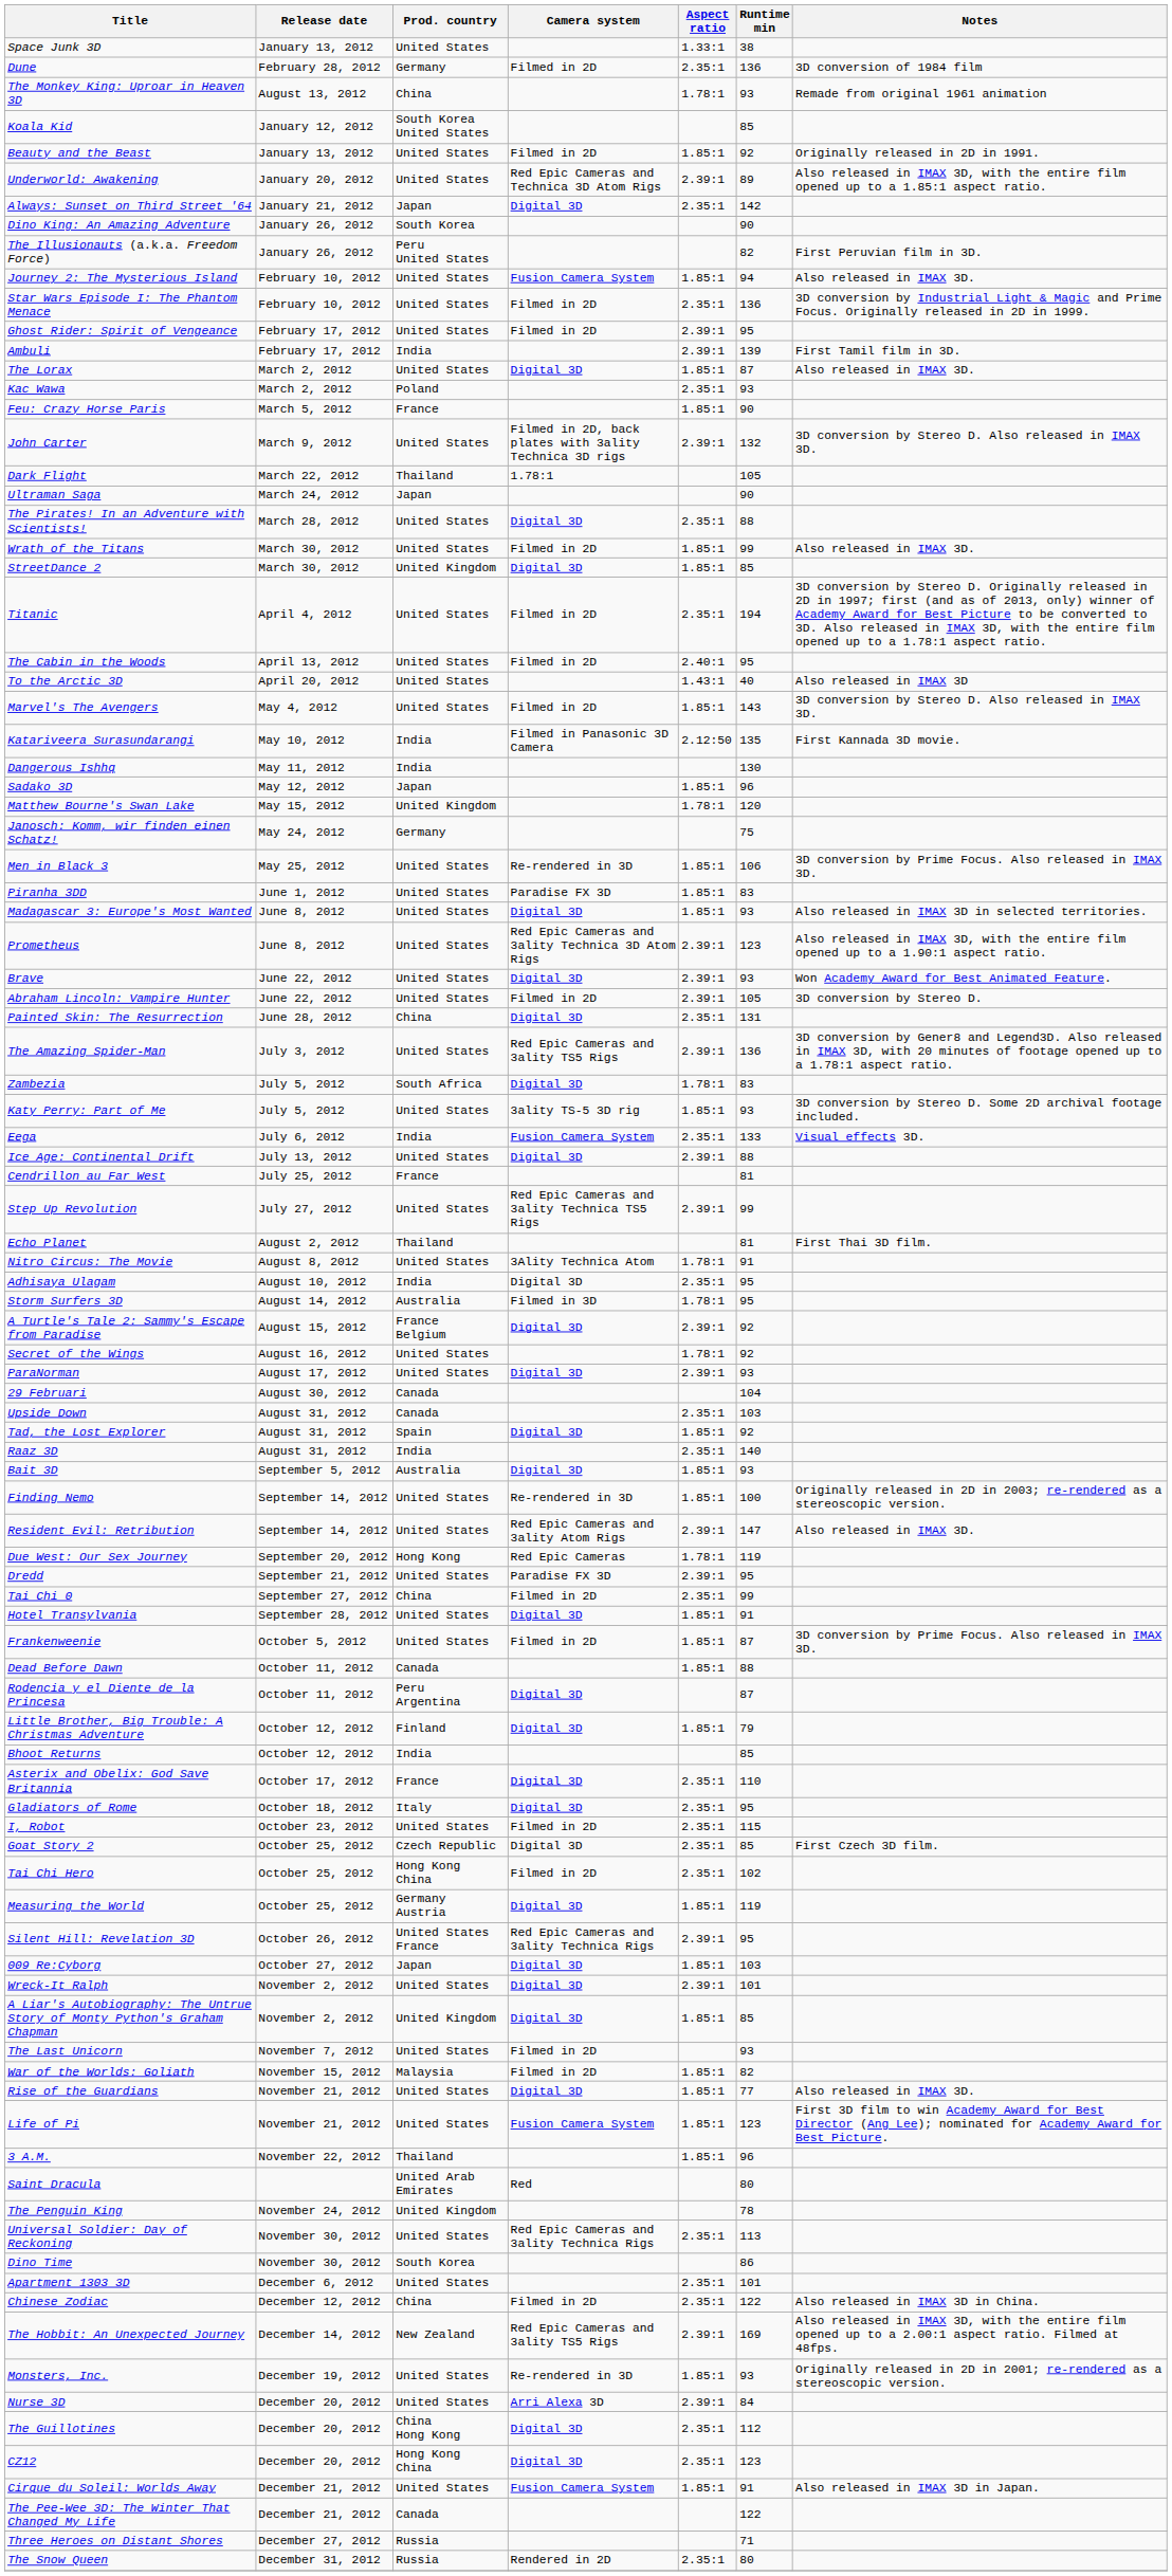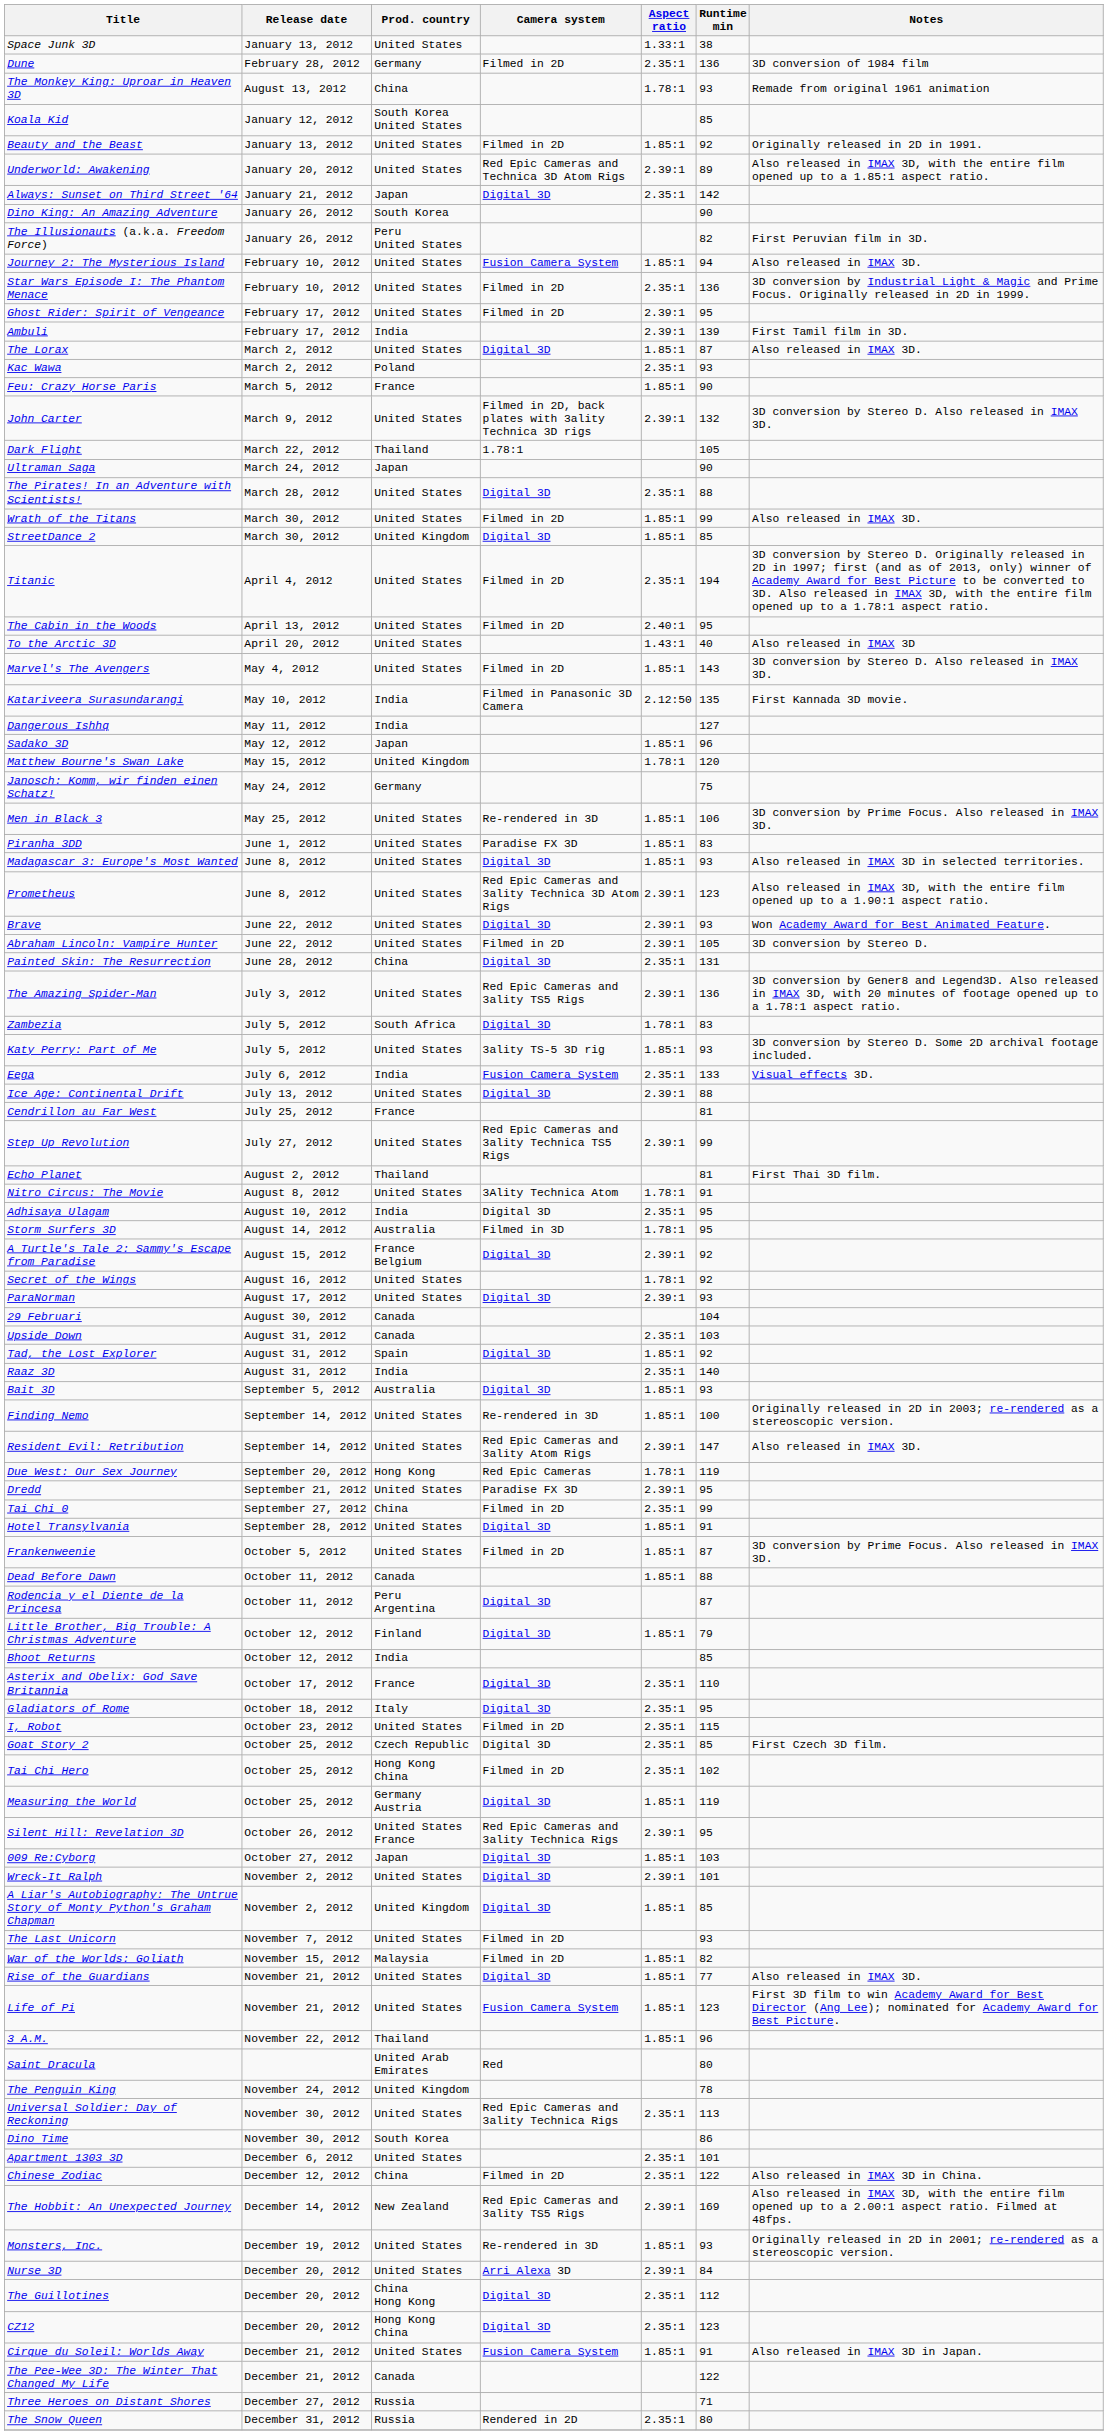Dangerous Ishhq | Runtime min: 130 -> 127
